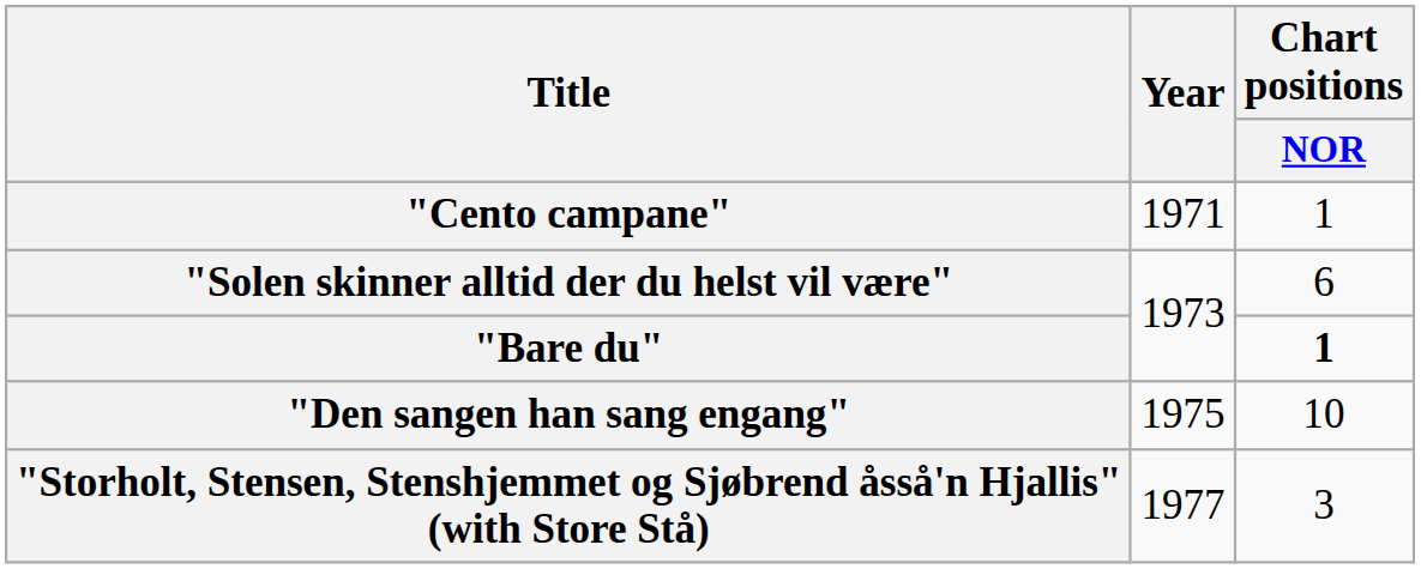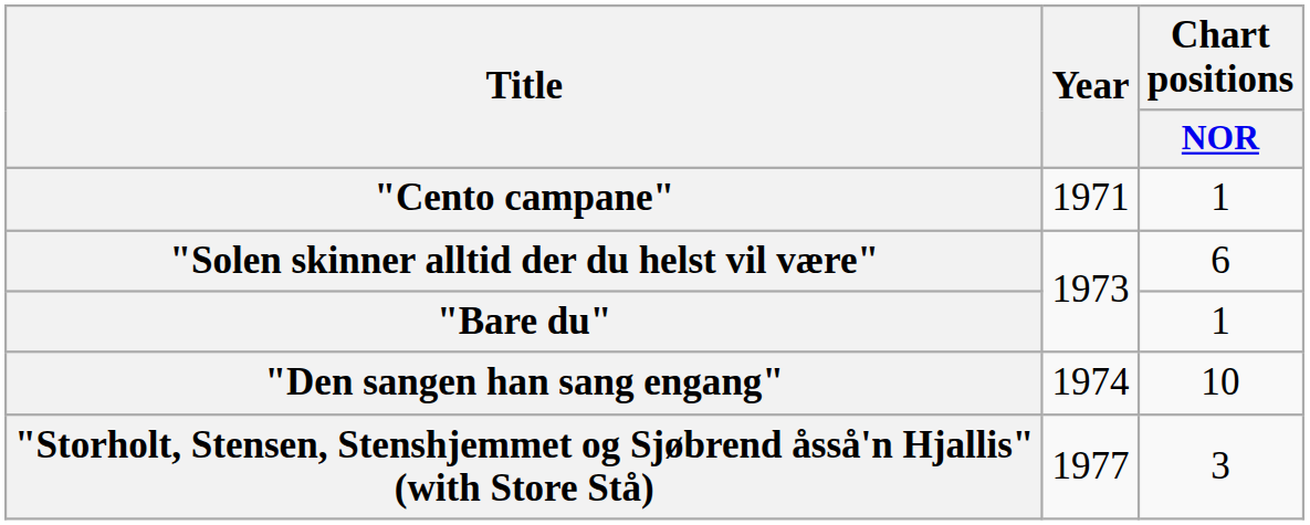"Bare du" | Chart positions / NOR: bold -> normal
"Den sangen han sang engang" | Year: 1975 -> 1974
